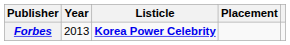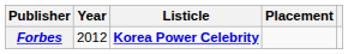Forbes | Year: 2013 -> 2012
